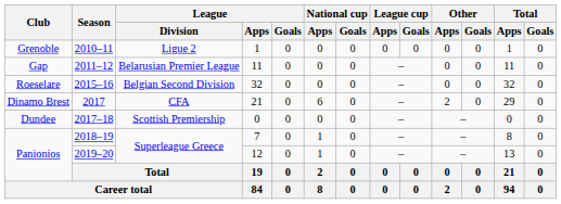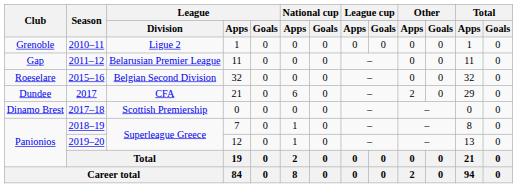2017 | Club: Dinamo Brest -> Dundee
2017–18 | Club: Dundee -> Dinamo Brest
